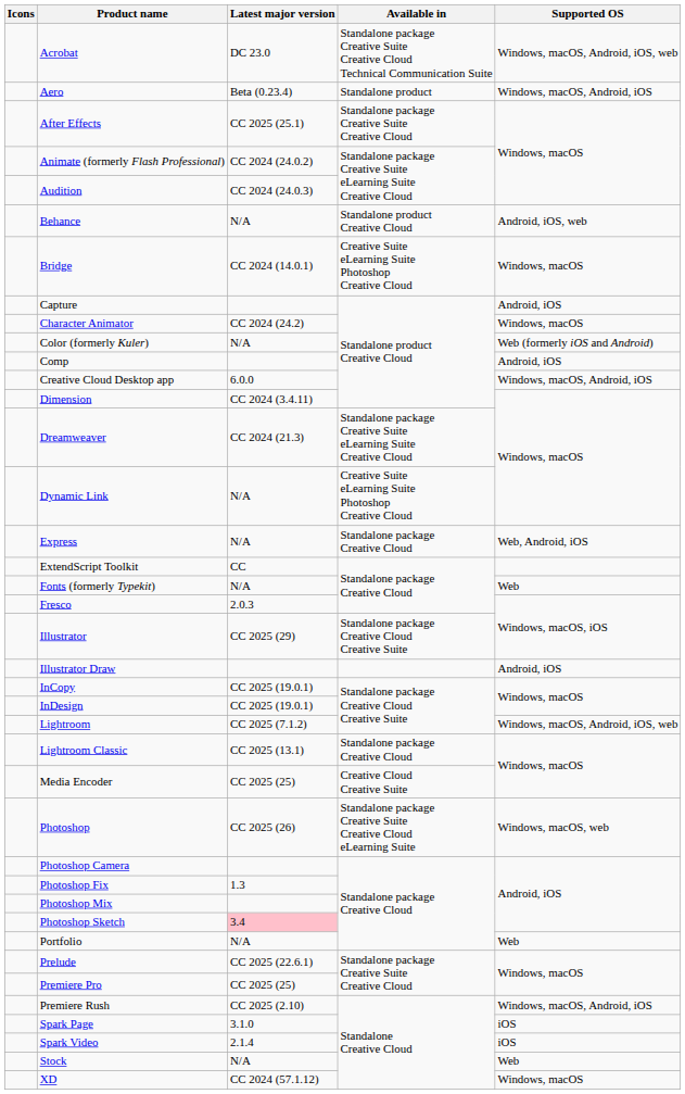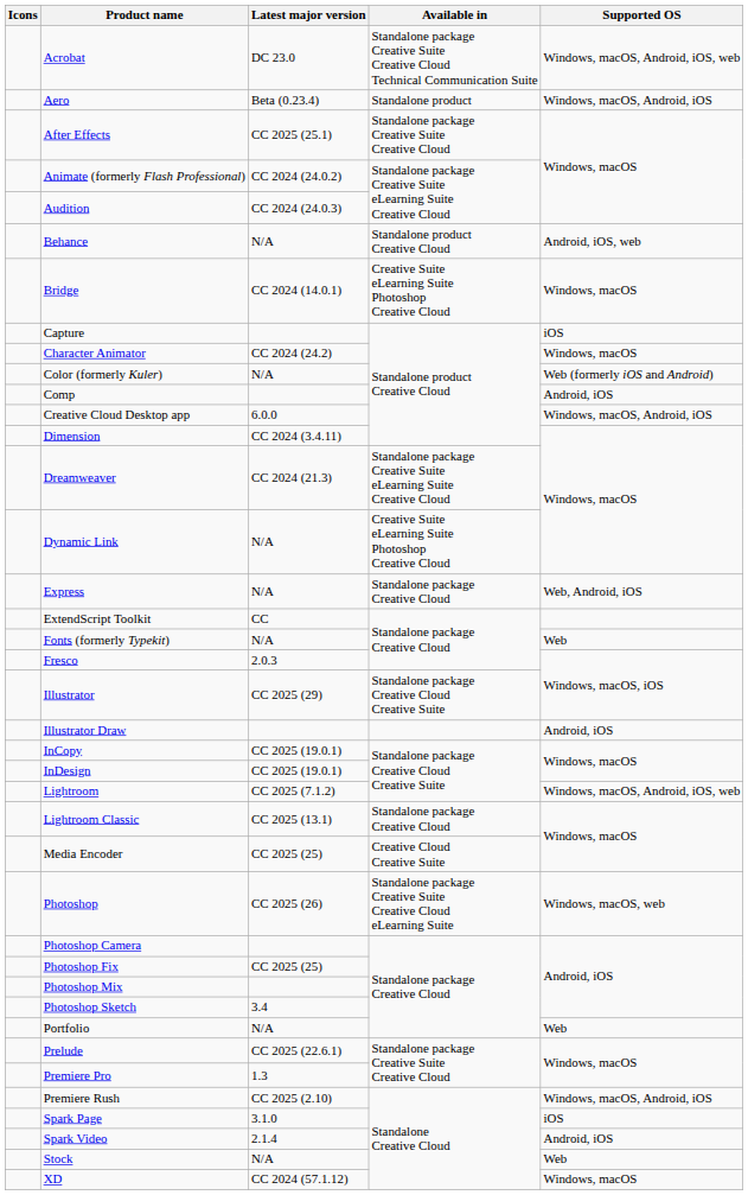Capture | Supported OS: Android, iOS -> iOS
Photoshop Fix | Latest major version: 1.3 -> CC 2025 (25)
Photoshop Sketch | Latest major version: pink background -> no background
Premiere Pro | Latest major version: CC 2025 (25) -> 1.3
Spark Video | Supported OS: iOS -> Android, iOS
